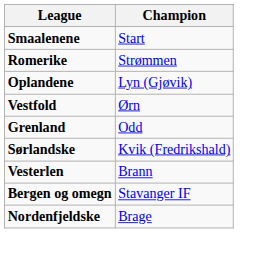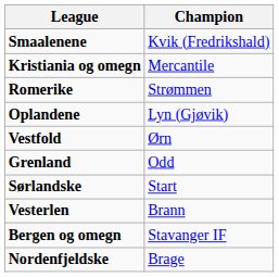Smaalenene | Champion: Start -> Kvik (Fredrikshald)
+ row: Kristiania og omegn | Mercantile
Sørlandske | Champion: Kvik (Fredrikshald) -> Start
